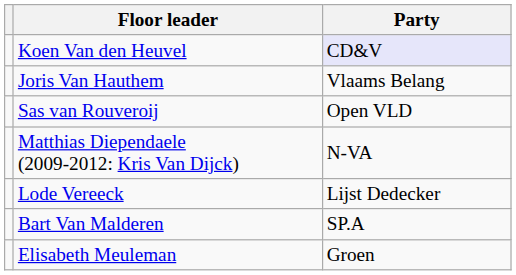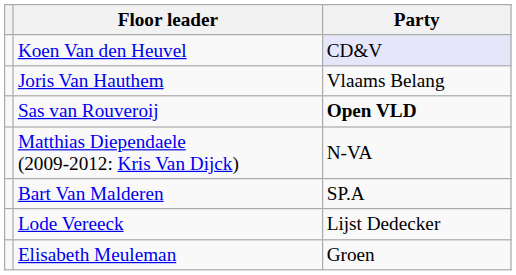Sas van Rouveroij | Party: normal -> bold
rows swapped: Bart Van Malderen <-> Lode Vereeck
